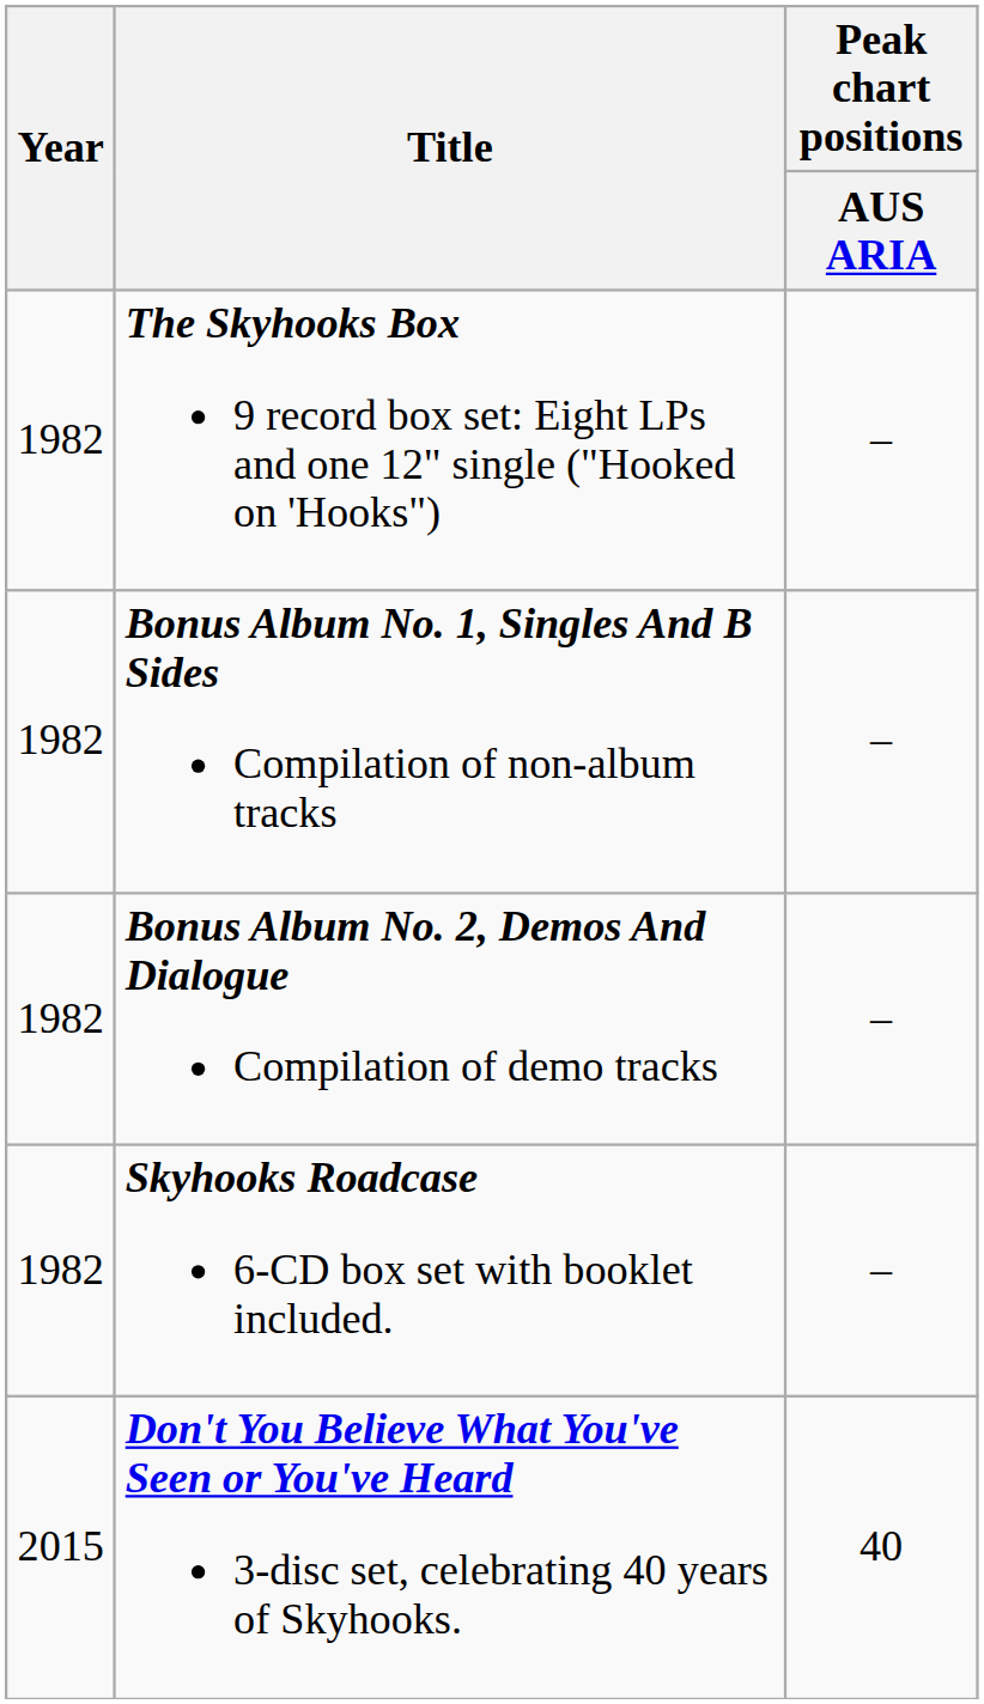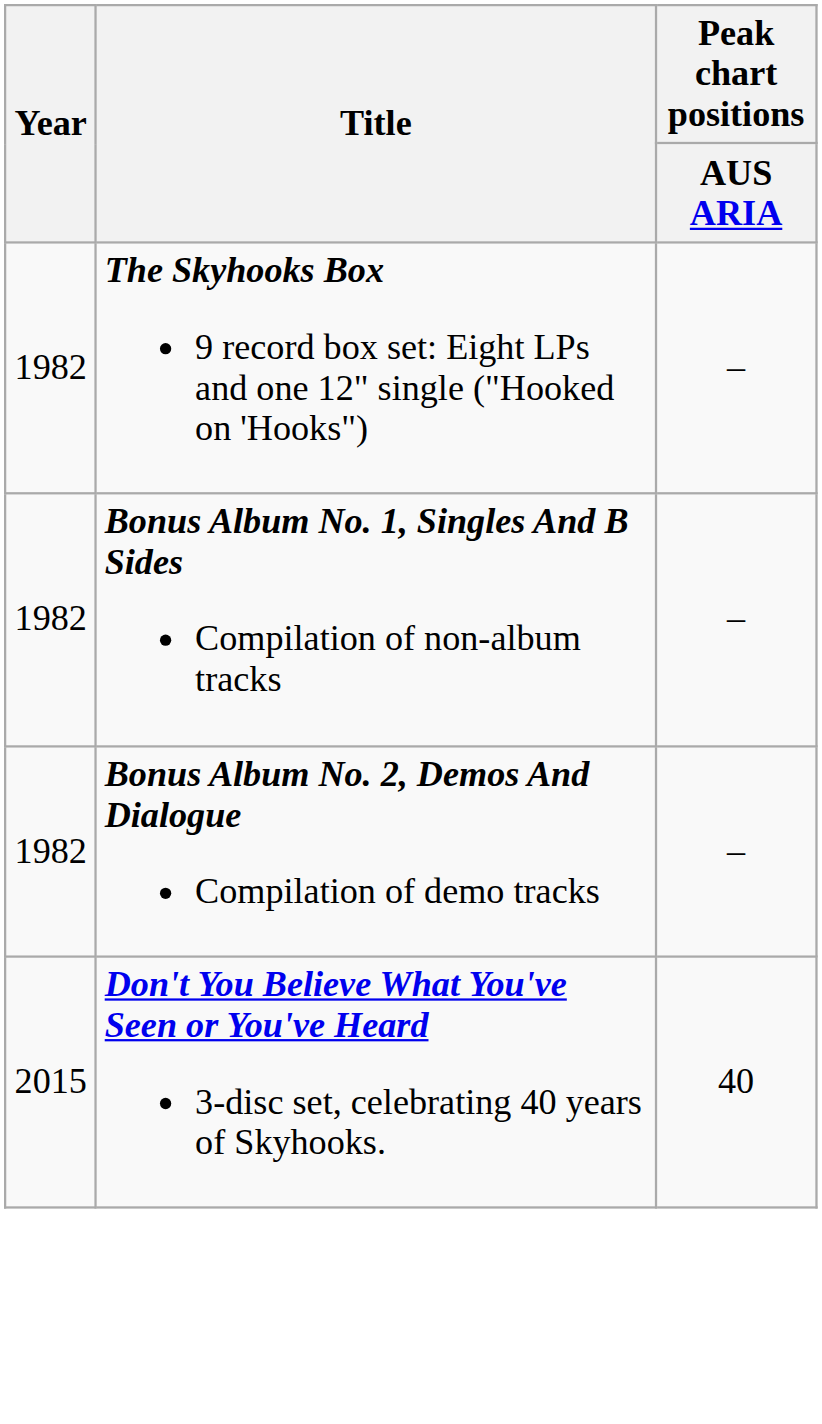- row: 1982 | Skyhooks Roadcase 6-CD box set with booklet included. | –
